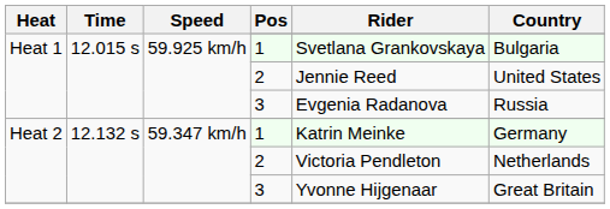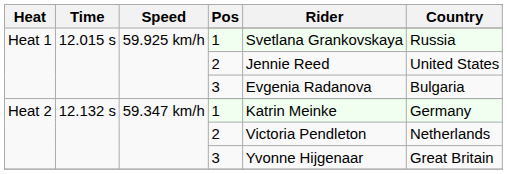Heat 1 / 1 | Country: Bulgaria -> Russia
Heat 1 / 3 | Country: Russia -> Bulgaria
